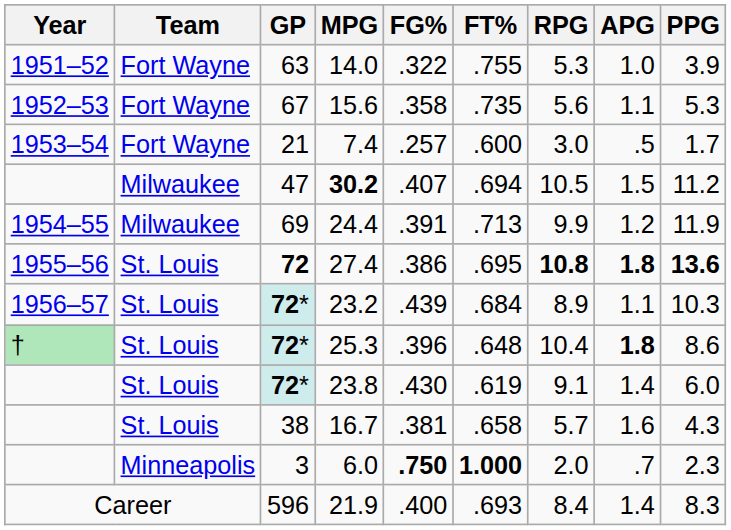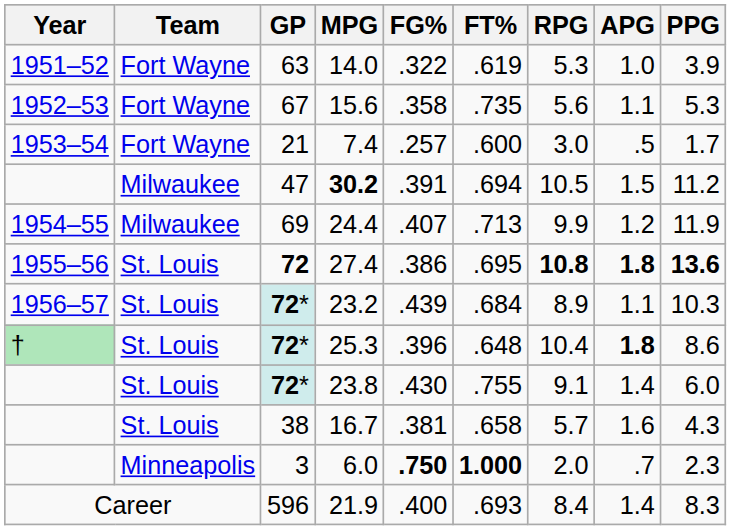14.0 | FT%: .755 -> .619
30.2 | FG%: .407 -> .391
24.4 | FG%: .391 -> .407
23.8 | FT%: .619 -> .755
